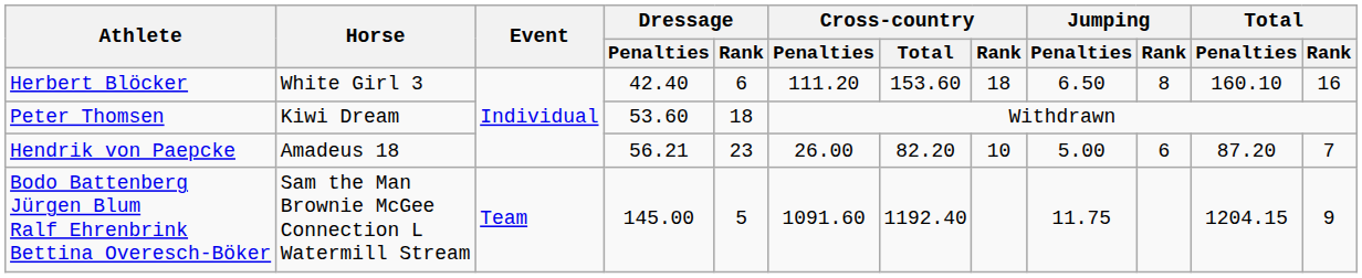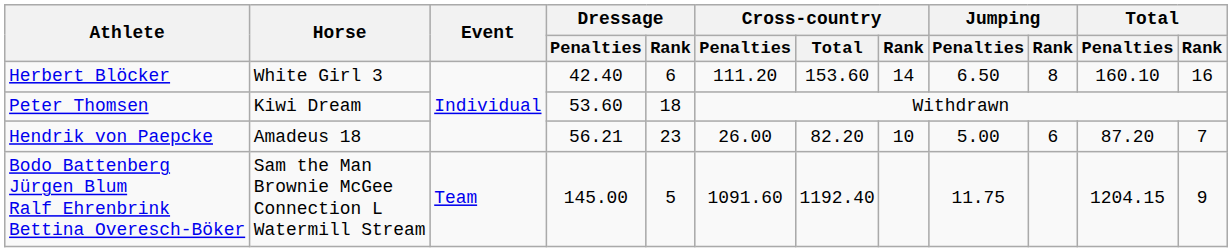Herbert Blöcker | Cross-country / Rank: 18 -> 14
